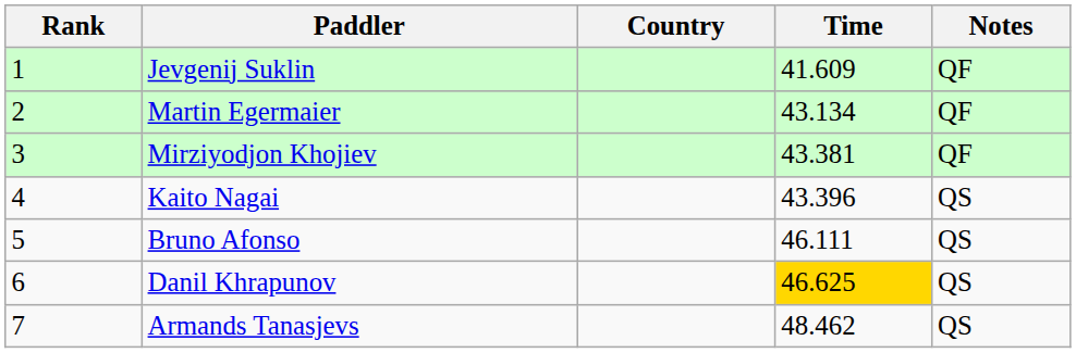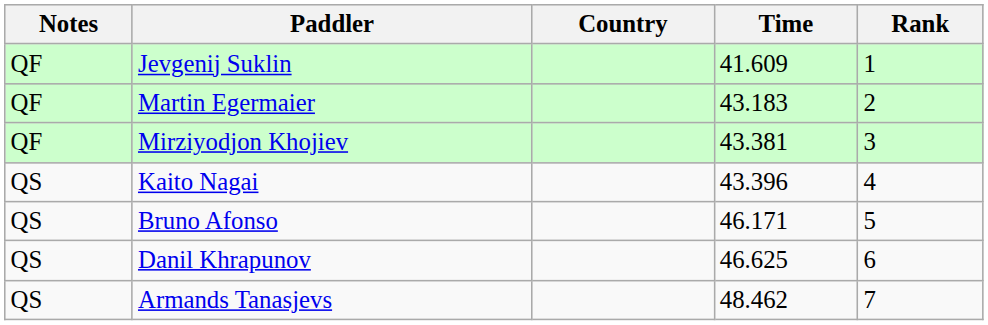columns swapped: Rank <-> Notes
Martin Egermaier | Time: 43.134 -> 43.183
Bruno Afonso | Time: 46.111 -> 46.171
Danil Khrapunov | Time: gold background -> no background
